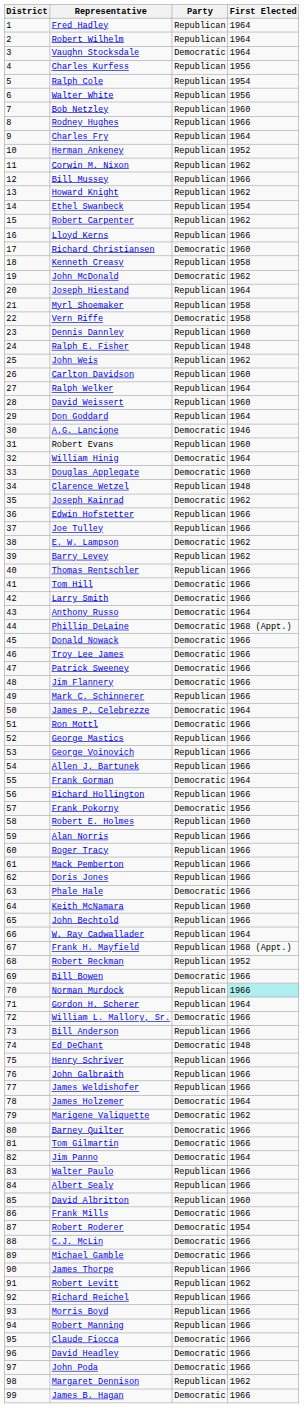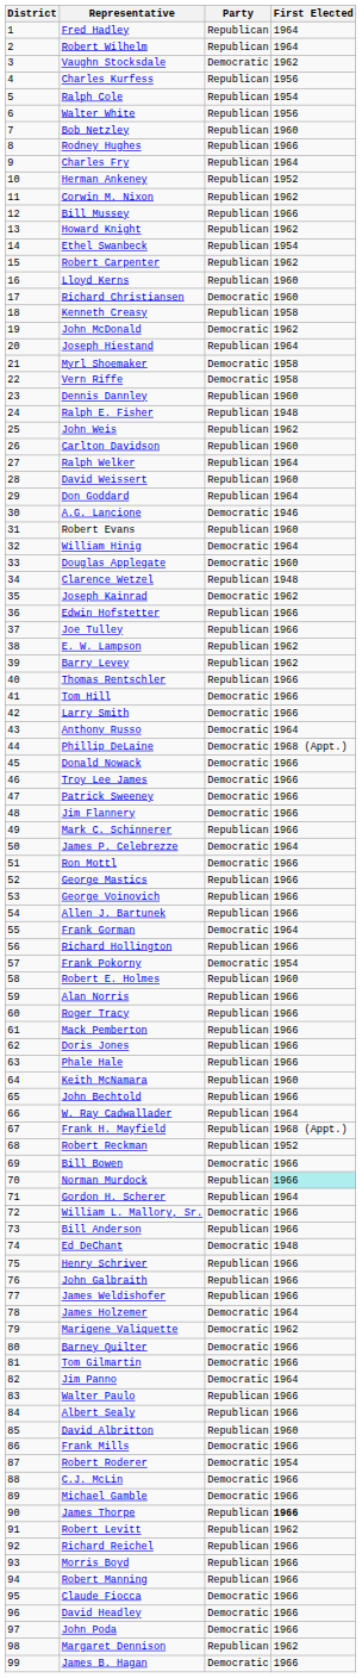Vaughn Stocksdale | First Elected: 1964 -> 1962
Lloyd Kerns | First Elected: 1966 -> 1960
Myrl Shoemaker | Party: Republican -> Democratic
E. W. Lampson | Party: Democratic -> Republican
Frank Pokorny | First Elected: 1956 -> 1954
Phale Hale | Party: Democratic -> Republican
James Thorpe | First Elected: normal -> bold
